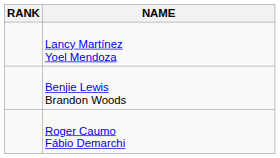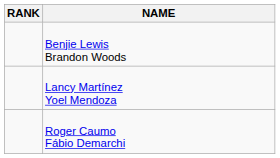rows swapped: Lancy Martínez Yoel Mendoza <-> Benjie Lewis Brandon Woods
